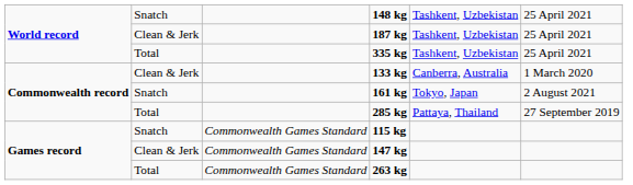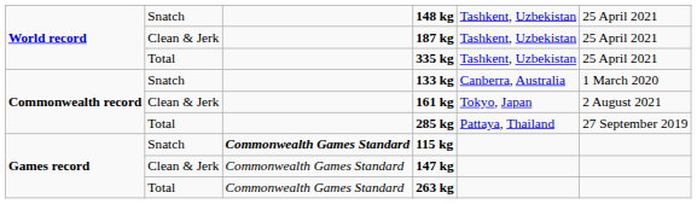133 kg | column 2: Clean & Jerk -> Snatch
161 kg | column 2: Snatch -> Clean & Jerk
115 kg | column 3: normal -> bold
